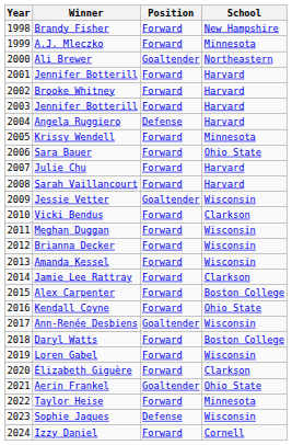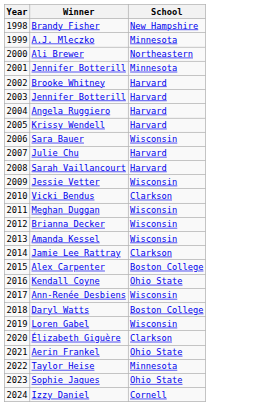- column: Position | Forward | Forward | Goaltender | Forward | Forward | Forward | Defense | Forward | Forward | Forward | Forward | Goaltender | Forward | Forward | Forward | Forward | Forward | Forward | Forward | Goaltender | Forward | Forward | Forward | Goaltender | Forward | Defense | Forward
2001 / Jennifer Botterill | School: Harvard -> Minnesota
Krissy Wendell | School: Minnesota -> Harvard
Sara Bauer | School: Ohio State -> Wisconsin
Sophie Jaques | School: Wisconsin -> Ohio State
